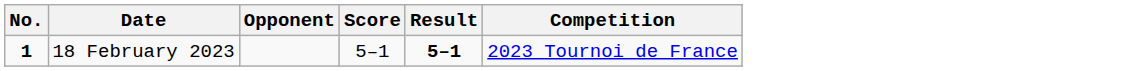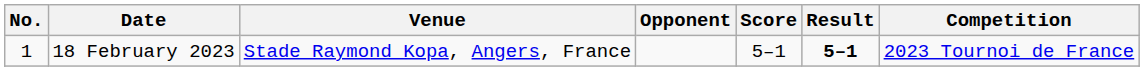+ column: Venue | Stade Raymond Kopa, Angers, France
18 February 2023 | No.: bold -> normal
